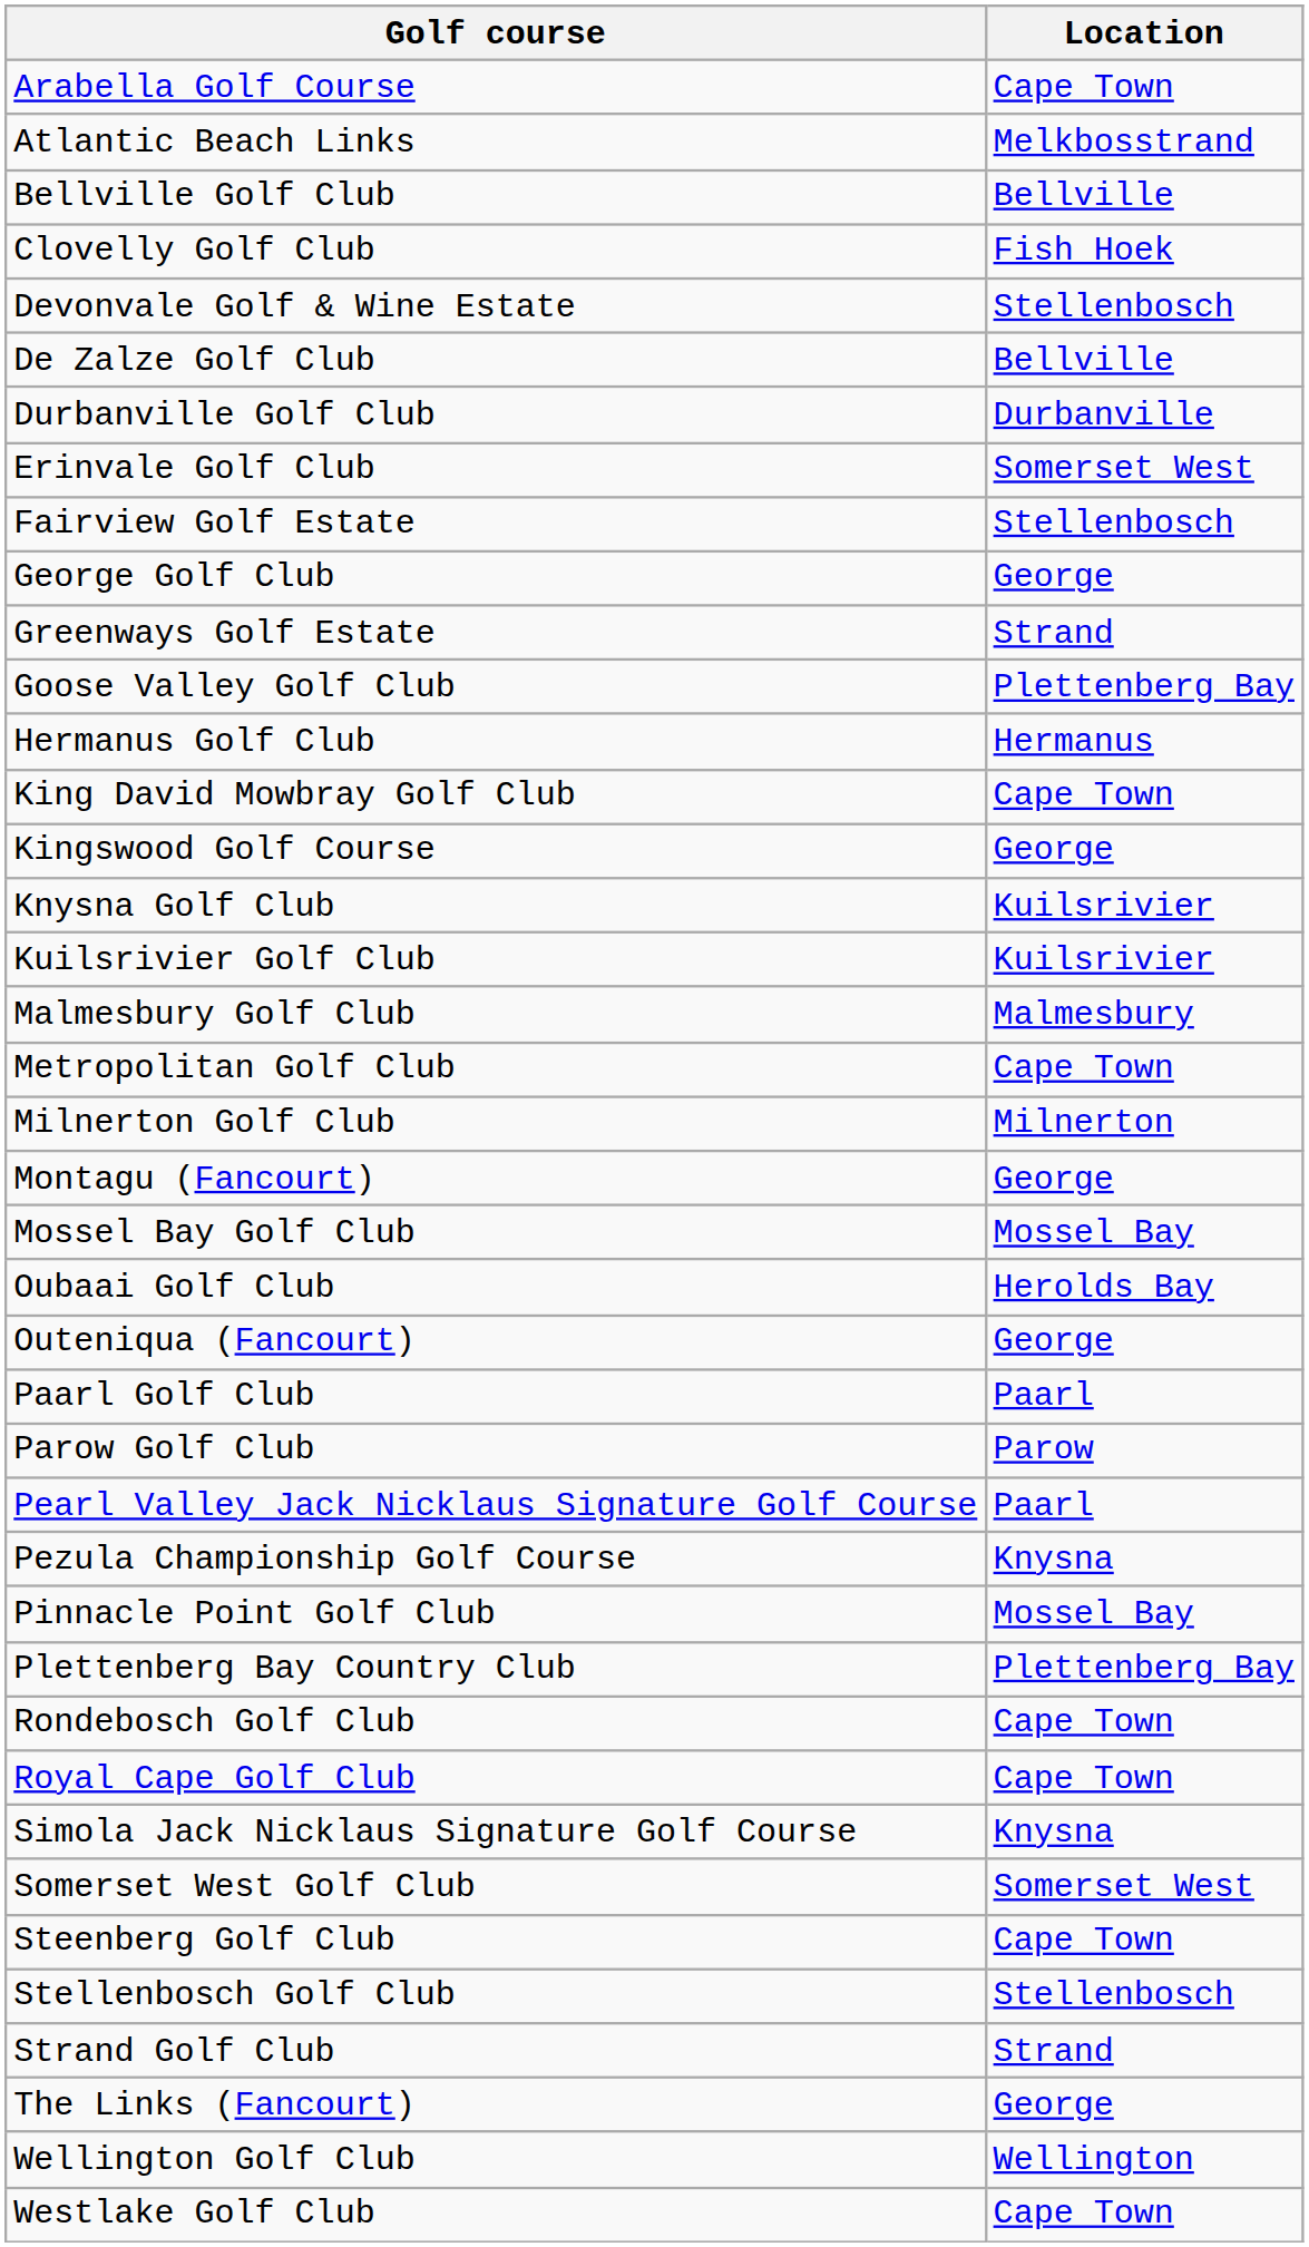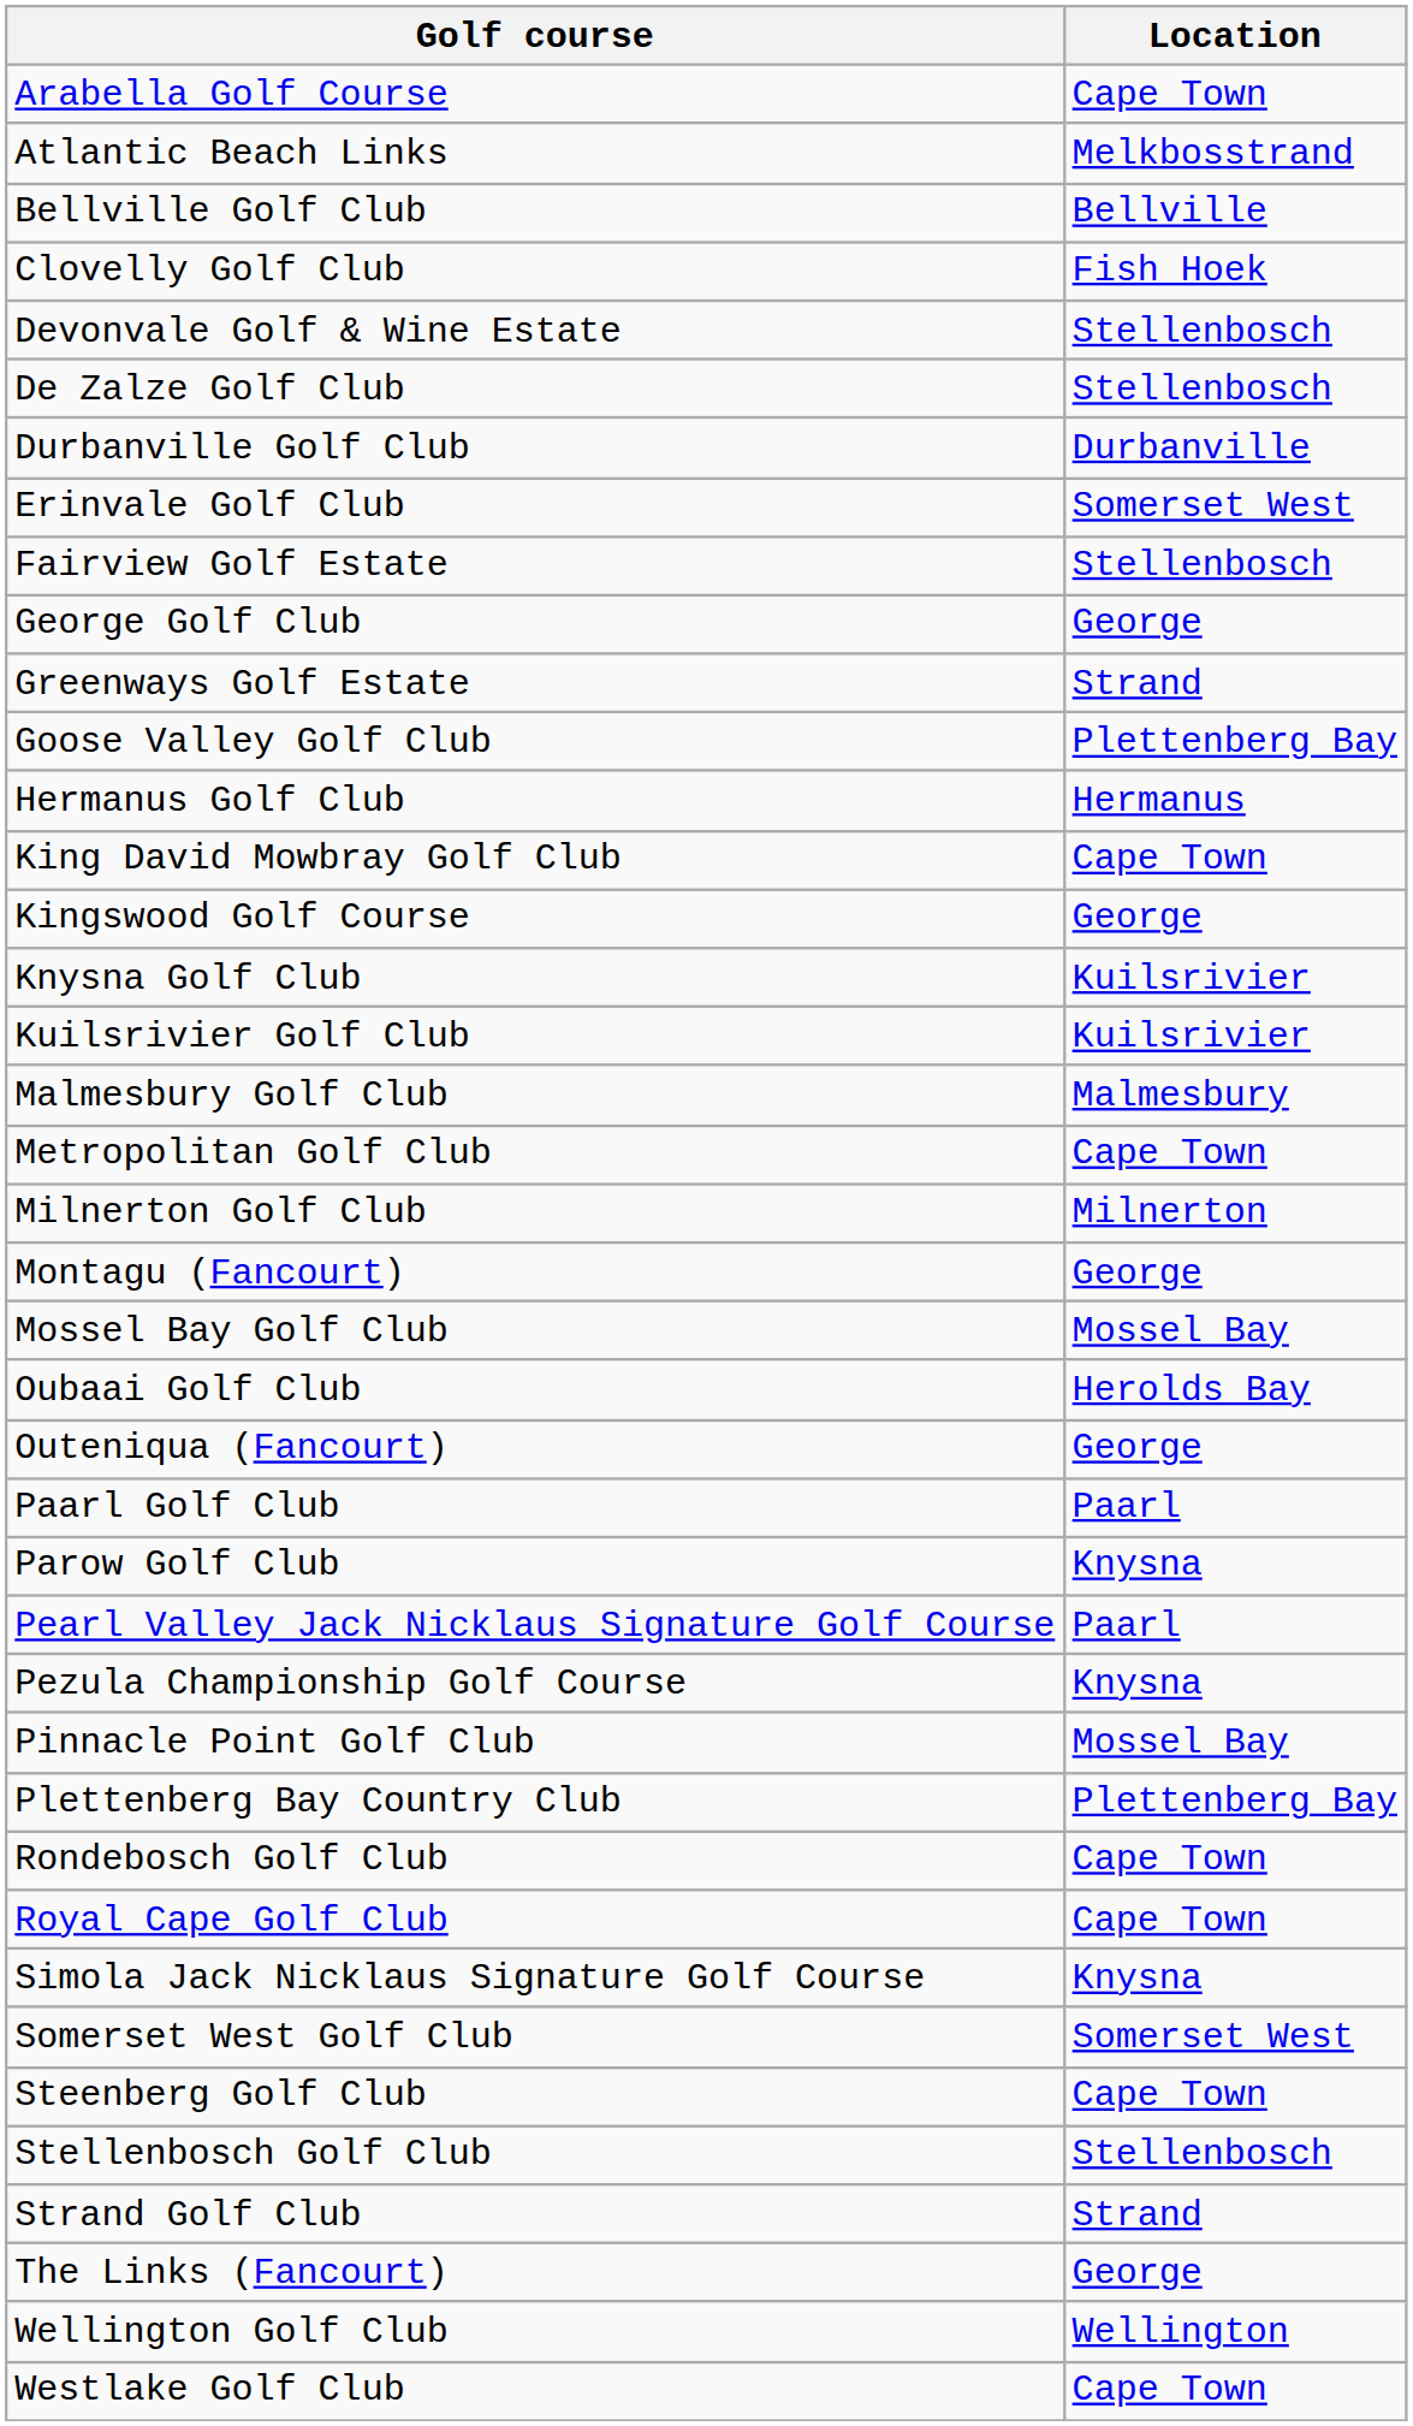De Zalze Golf Club | Location: Bellville -> Stellenbosch
Parow Golf Club | Location: Parow -> Knysna
